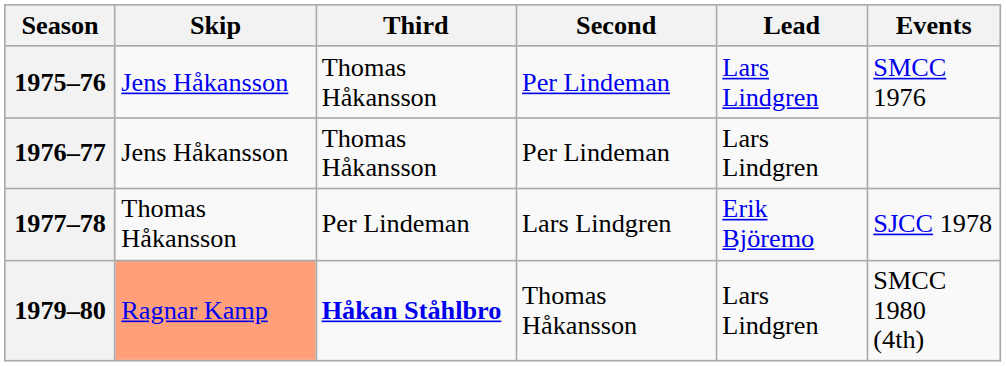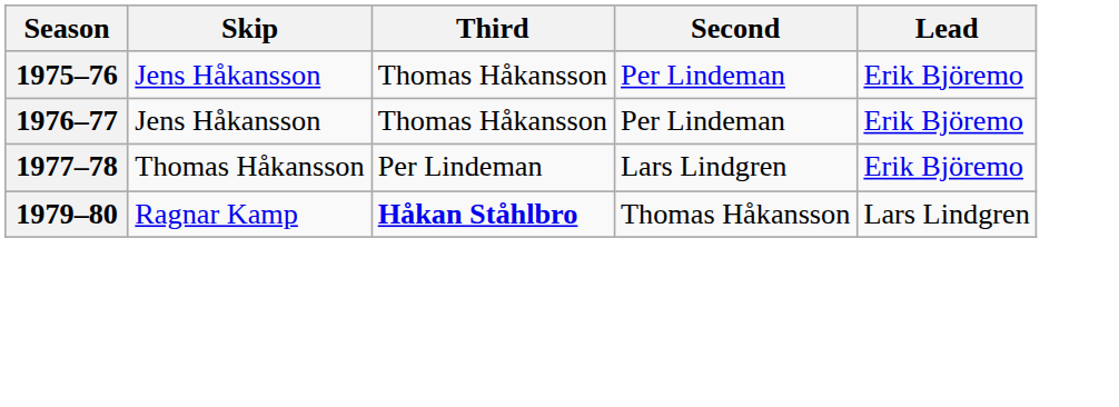- column: Events | SMCC 1976 | SJCC 1978 | SMCC 1980 (4th)
1975–76 | Lead: Lars Lindgren -> Erik Björemo
1976–77 | Lead: Lars Lindgren -> Erik Björemo
1979–80 | Skip: lightsalmon background -> no background
